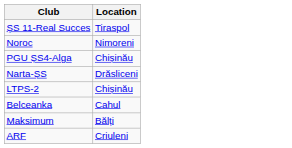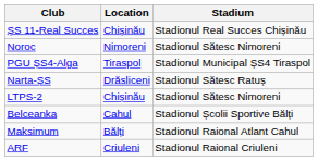+ column: Stadium | Stadionul Real Succes Chișinău | Stadionul Sătesc Nimoreni | Stadionul Municipal ȘS4 Tiraspol | Stadionul Sătesc Ratuș | Stadionul Sătesc Nimoreni | Stadionul Școlii Sportive Bălți | Stadionul Raional Atlant Cahul | Stadionul Raional Criuleni
ȘS 11-Real Succes | Location: Tiraspol -> Chișinău
PGU ȘS4-Alga | Location: Chișinău -> Tiraspol
